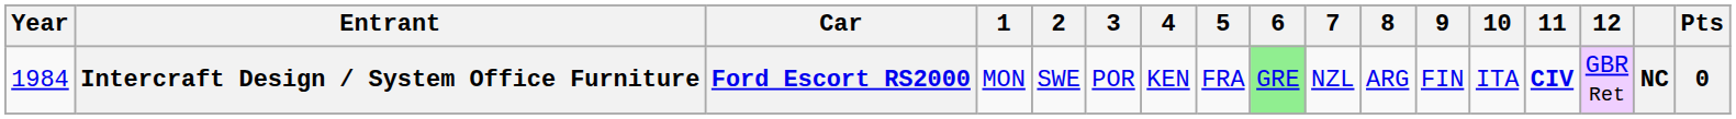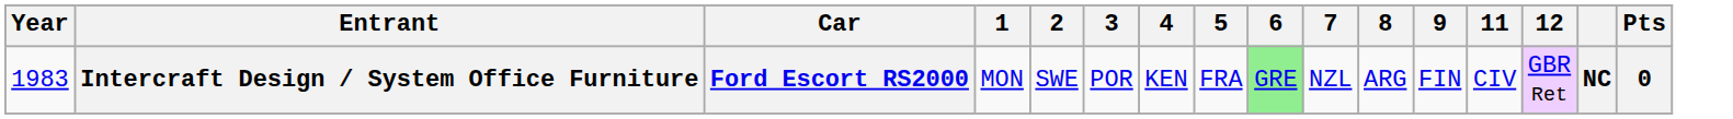- column: 10 | ITA
Intercraft Design / System Office Furniture | Year: 1984 -> 1983
Intercraft Design / System Office Furniture | 11: bold -> normal
